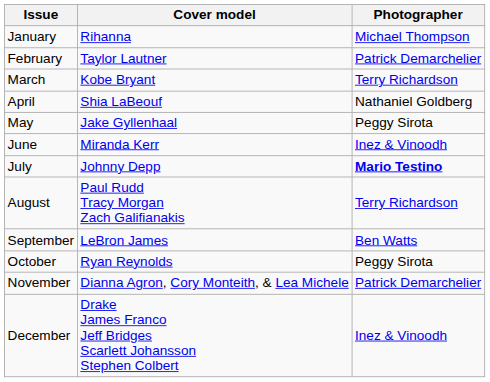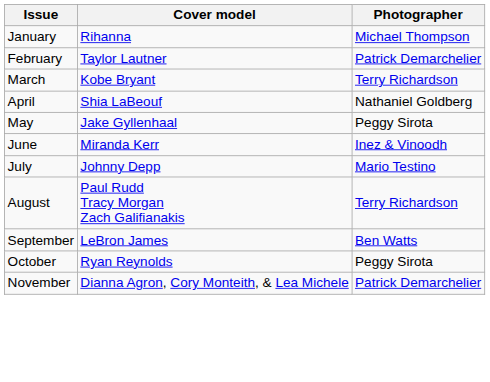July | Photographer: bold -> normal
- row: December | Drake James Franco Jeff Bridges Scarlett Johansson Stephen Colbert | Inez & Vinoodh
